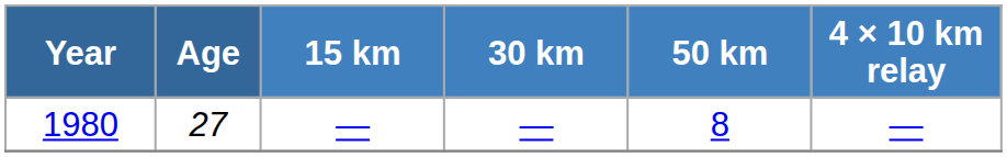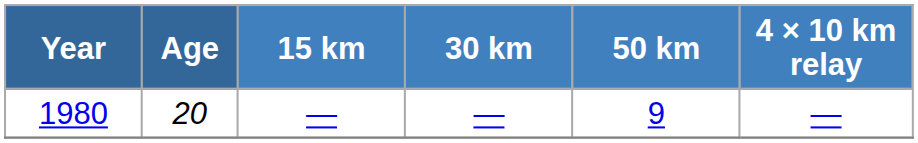1980 | Age: 27 -> 20
1980 | 50 km: 8 -> 9
